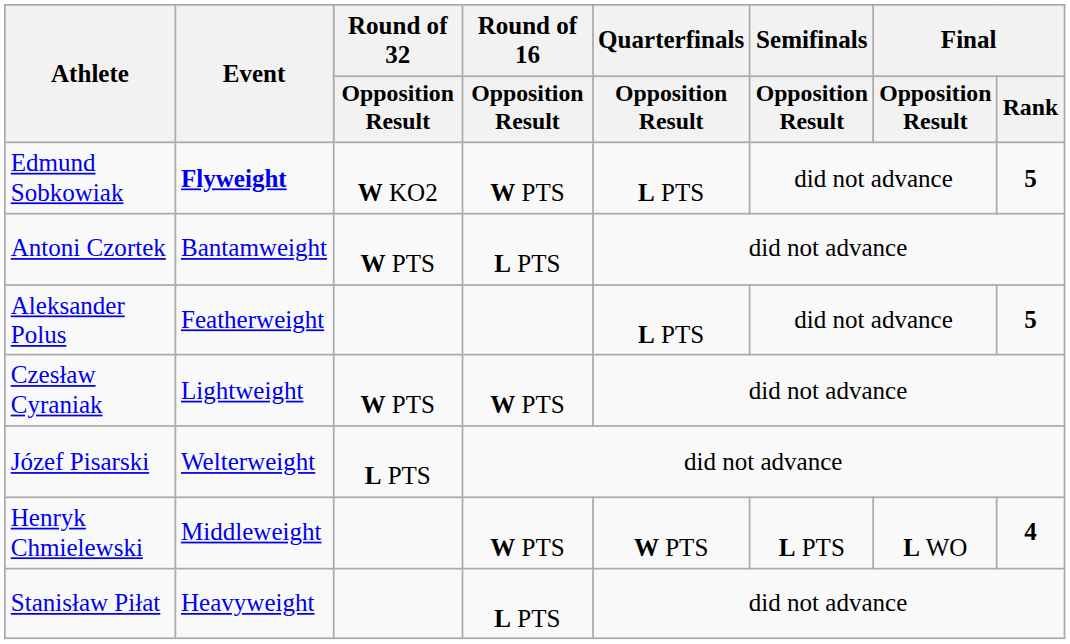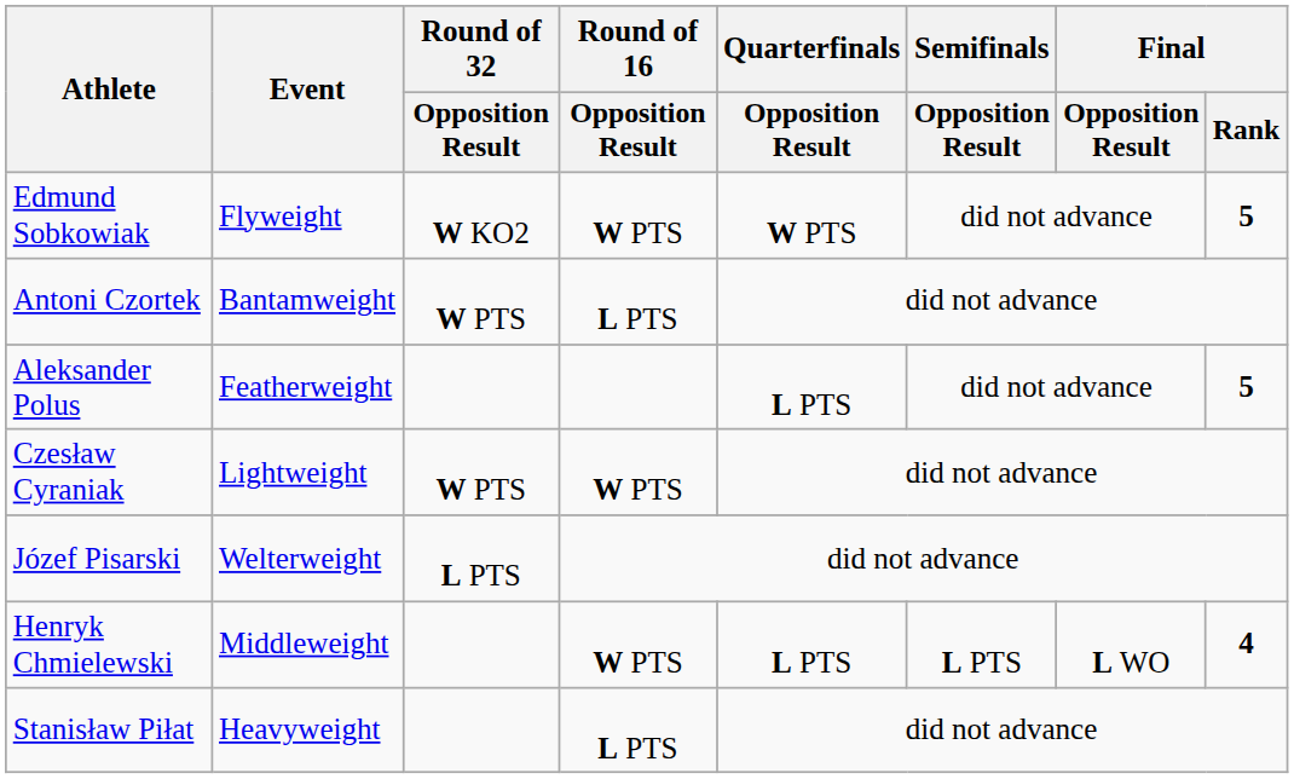Edmund Sobkowiak | Event: bold -> normal
Edmund Sobkowiak | Quarterfinals / Opposition Result: L PTS -> W PTS
Henryk Chmielewski | Quarterfinals / Opposition Result: W PTS -> L PTS
